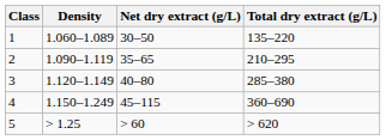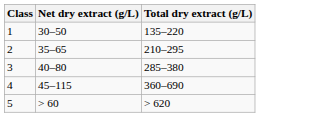- column: Density | 1.060–1.089 | 1.090–1.119 | 1.120–1.149 | 1.150–1.249 | > 1.25
